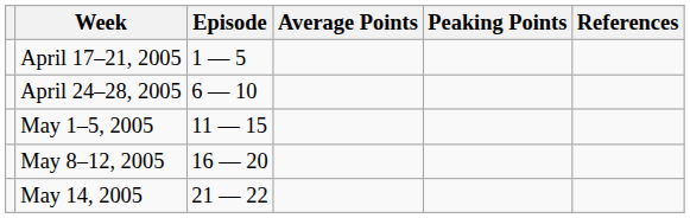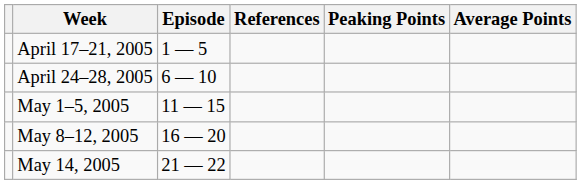columns swapped: Average Points <-> References
